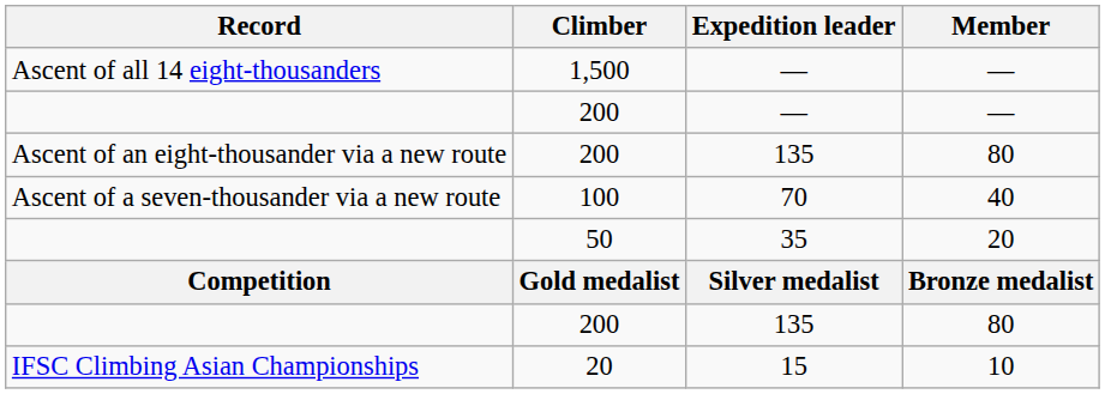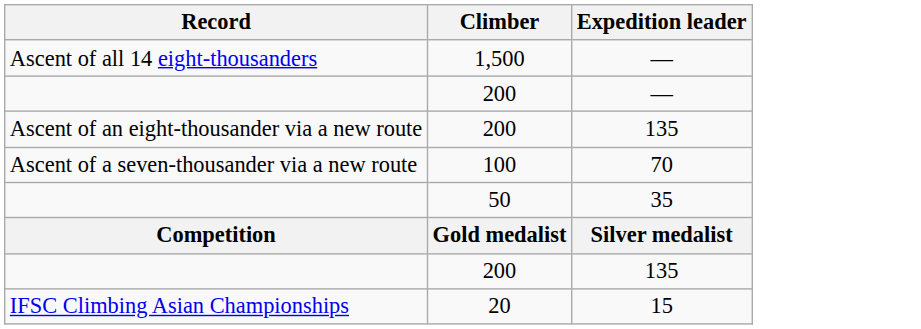- column: Member | — | — | 80 | 40 | 20 | Bronze medalist | 80 | 10
